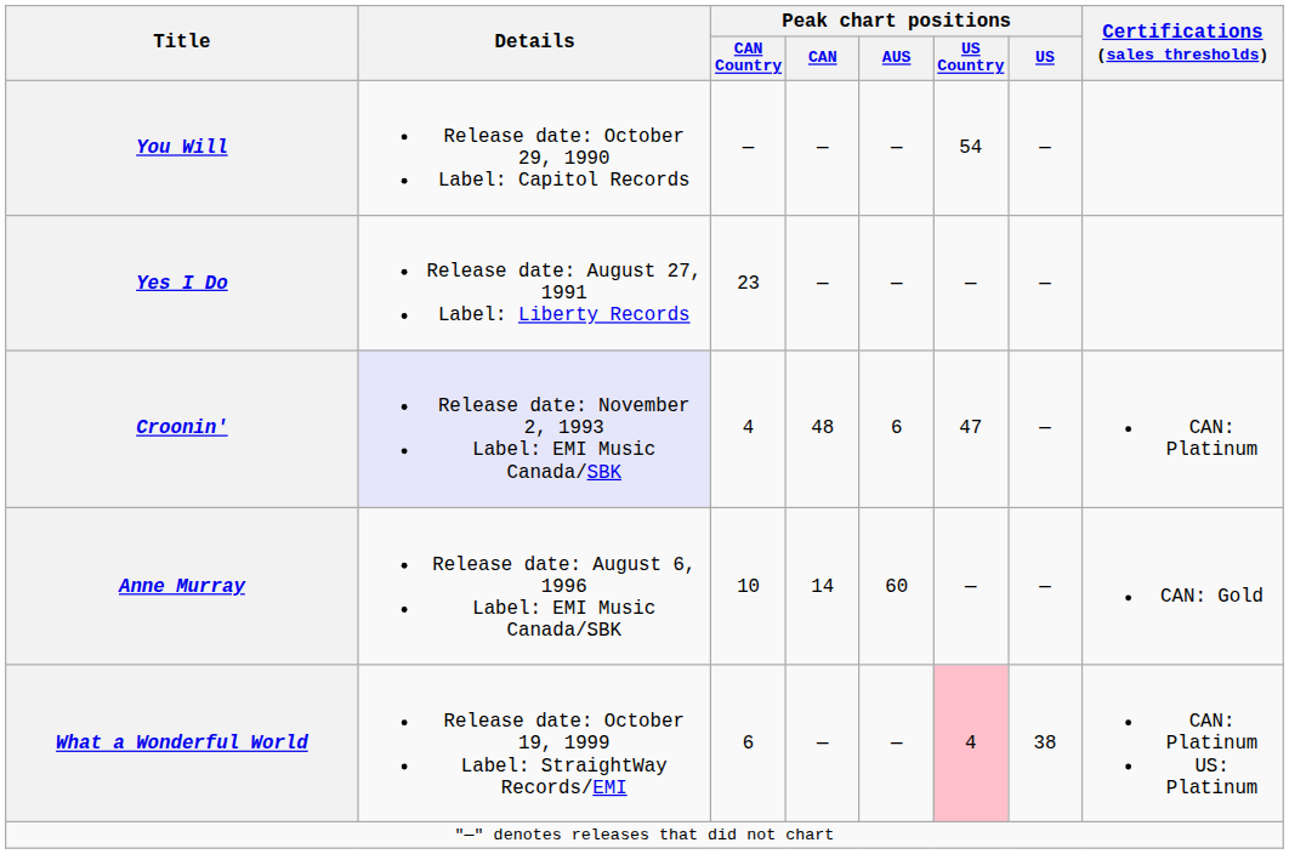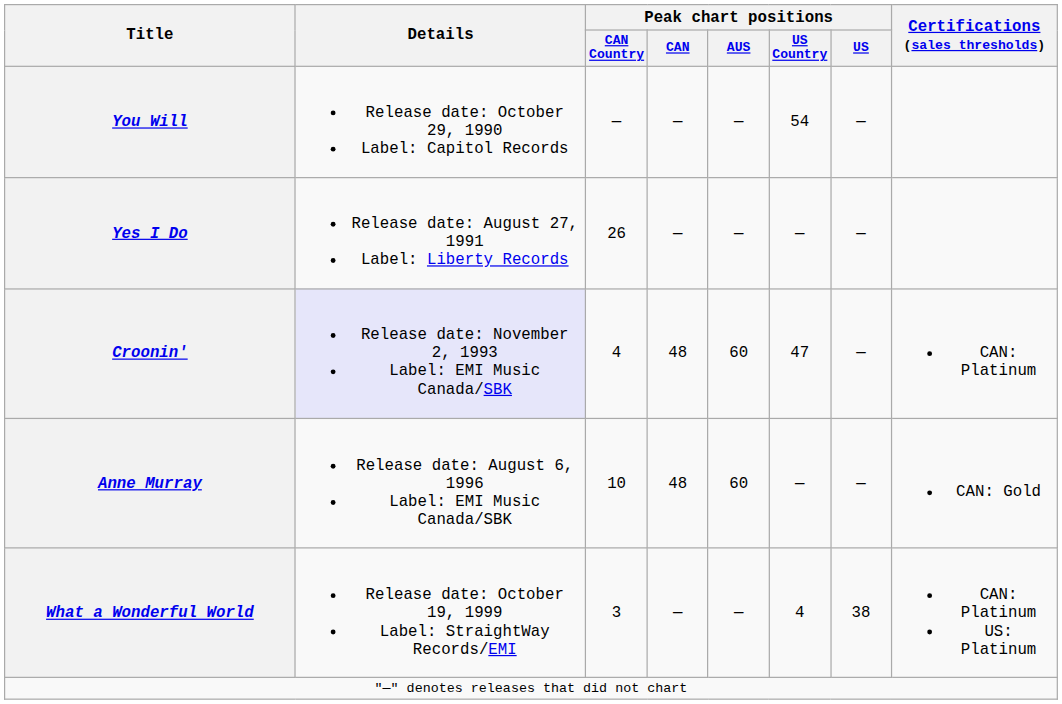Yes I Do | Peak chart positions / CAN Country: 23 -> 26
Croonin' | Peak chart positions / AUS: 6 -> 60
Anne Murray | Peak chart positions / CAN: 14 -> 48
What a Wonderful World | Peak chart positions / CAN Country: 6 -> 3
What a Wonderful World | Peak chart positions / US Country: pink background -> no background
